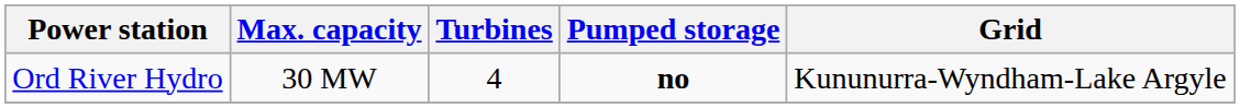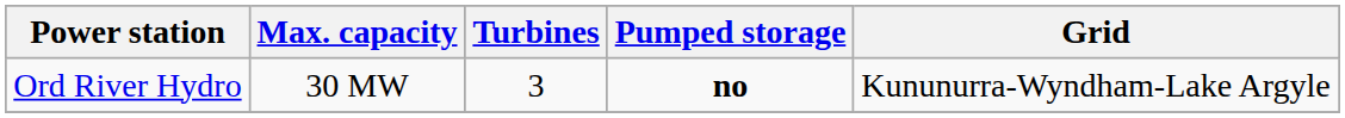Ord River Hydro | Turbines: 4 -> 3
